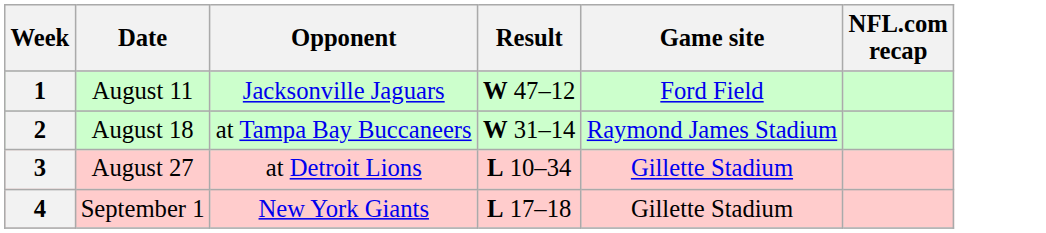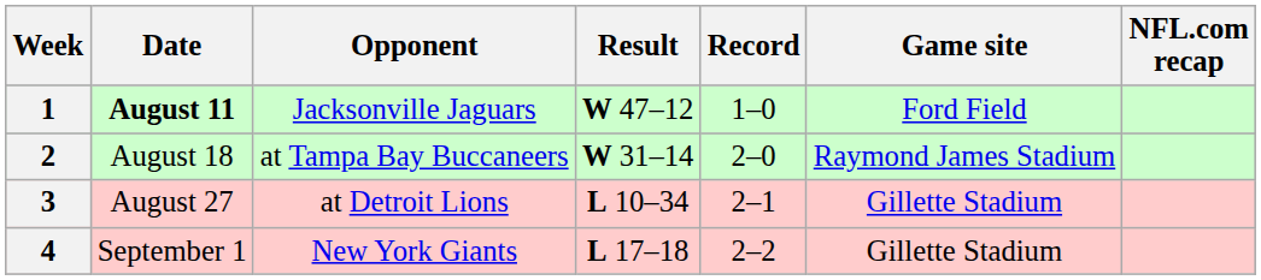+ column: Record | 1–0 | 2–0 | 2–1 | 2–2
1 | Date: normal -> bold
